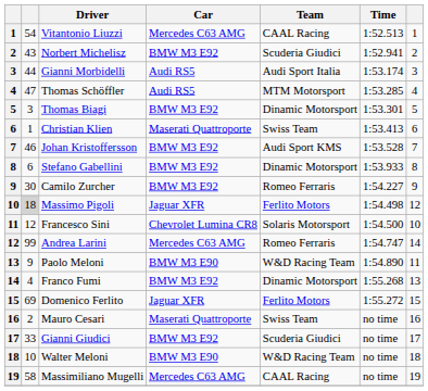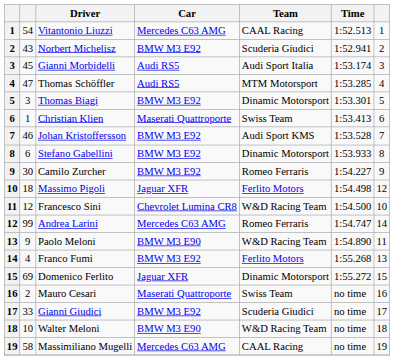Gianni Morbidelli | column 2: 44 -> 45
Massimo Pigoli | column 2: lightgrey background -> no background
Francesco Sini | Team: Solaris Motorsport -> W&D Racing Team
Franco Fumi | Team: Dinamic Motorsport -> Ferlito Motors
Domenico Ferlito | Team: Ferlito Motors -> Dinamic Motorsport
